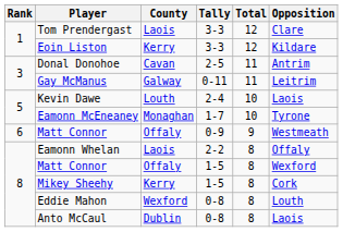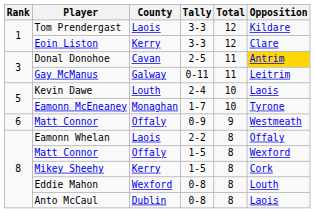Tom Prendergast | Opposition: Clare -> Kildare
Eoin Liston | Opposition: Kildare -> Clare
Donal Donohoe | Opposition: no background -> gold background
